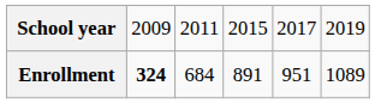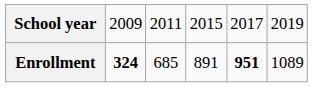Enrollment | column 3: 684 -> 685
Enrollment | column 5: normal -> bold
